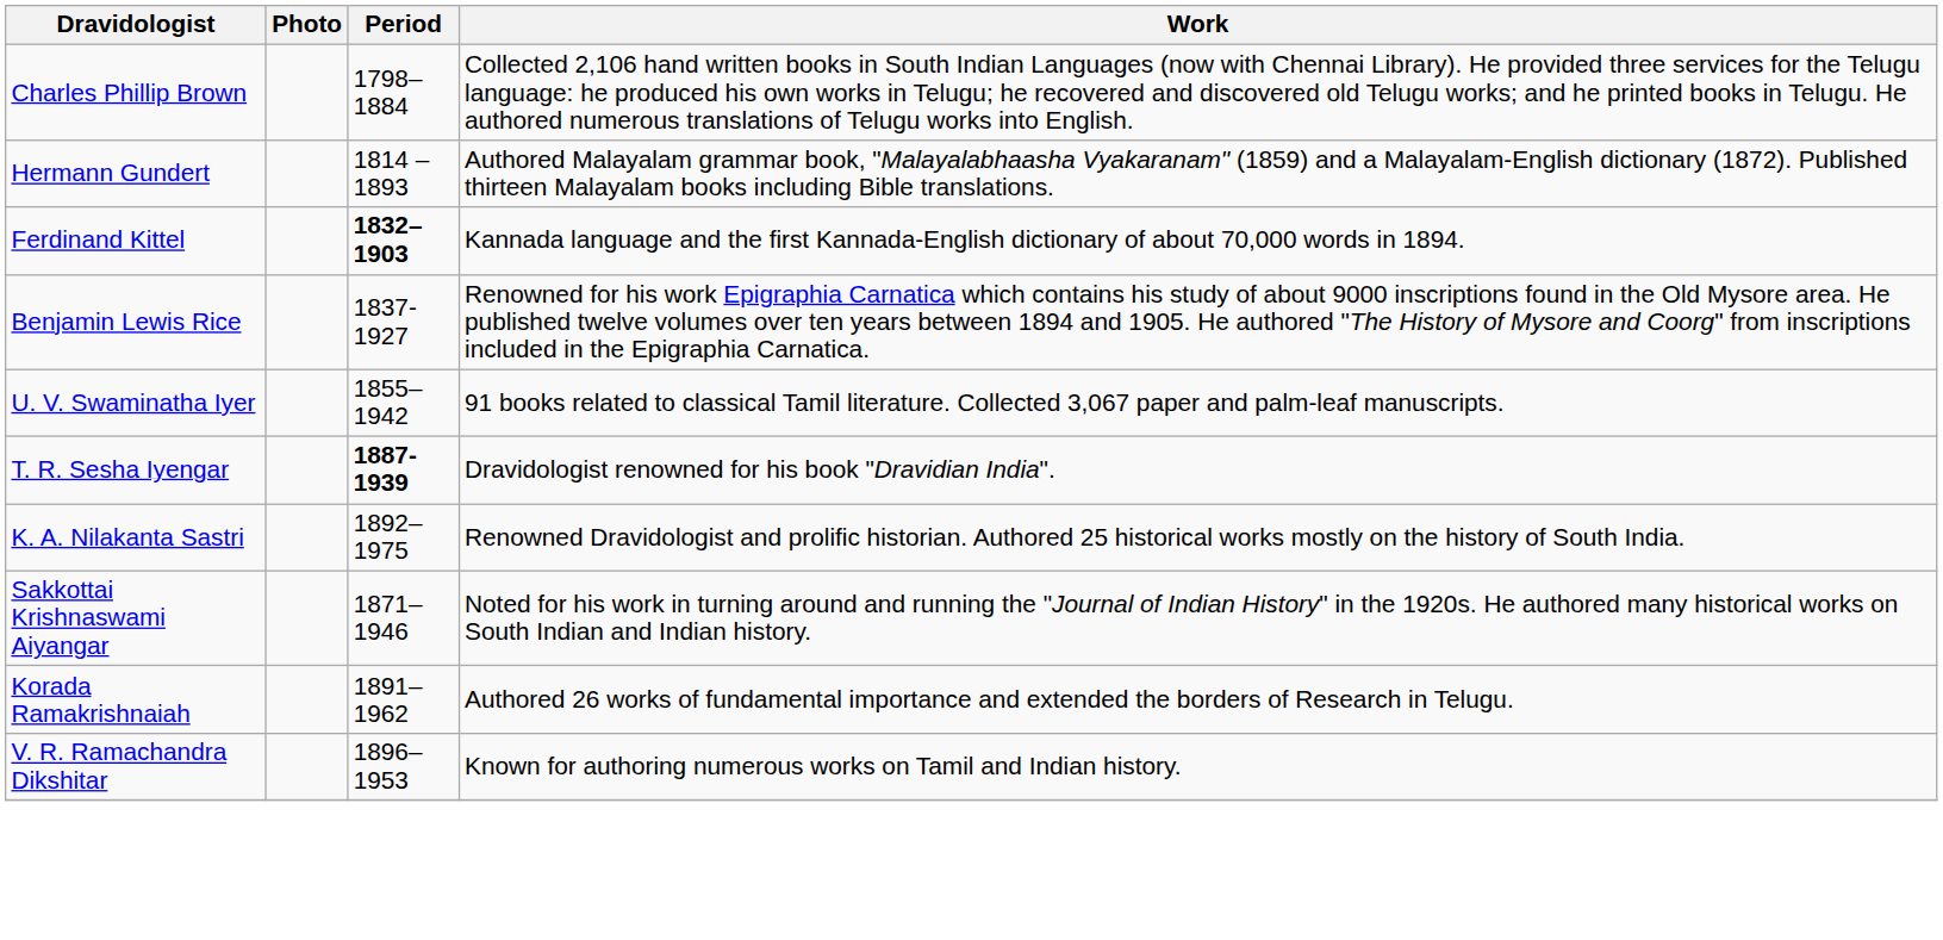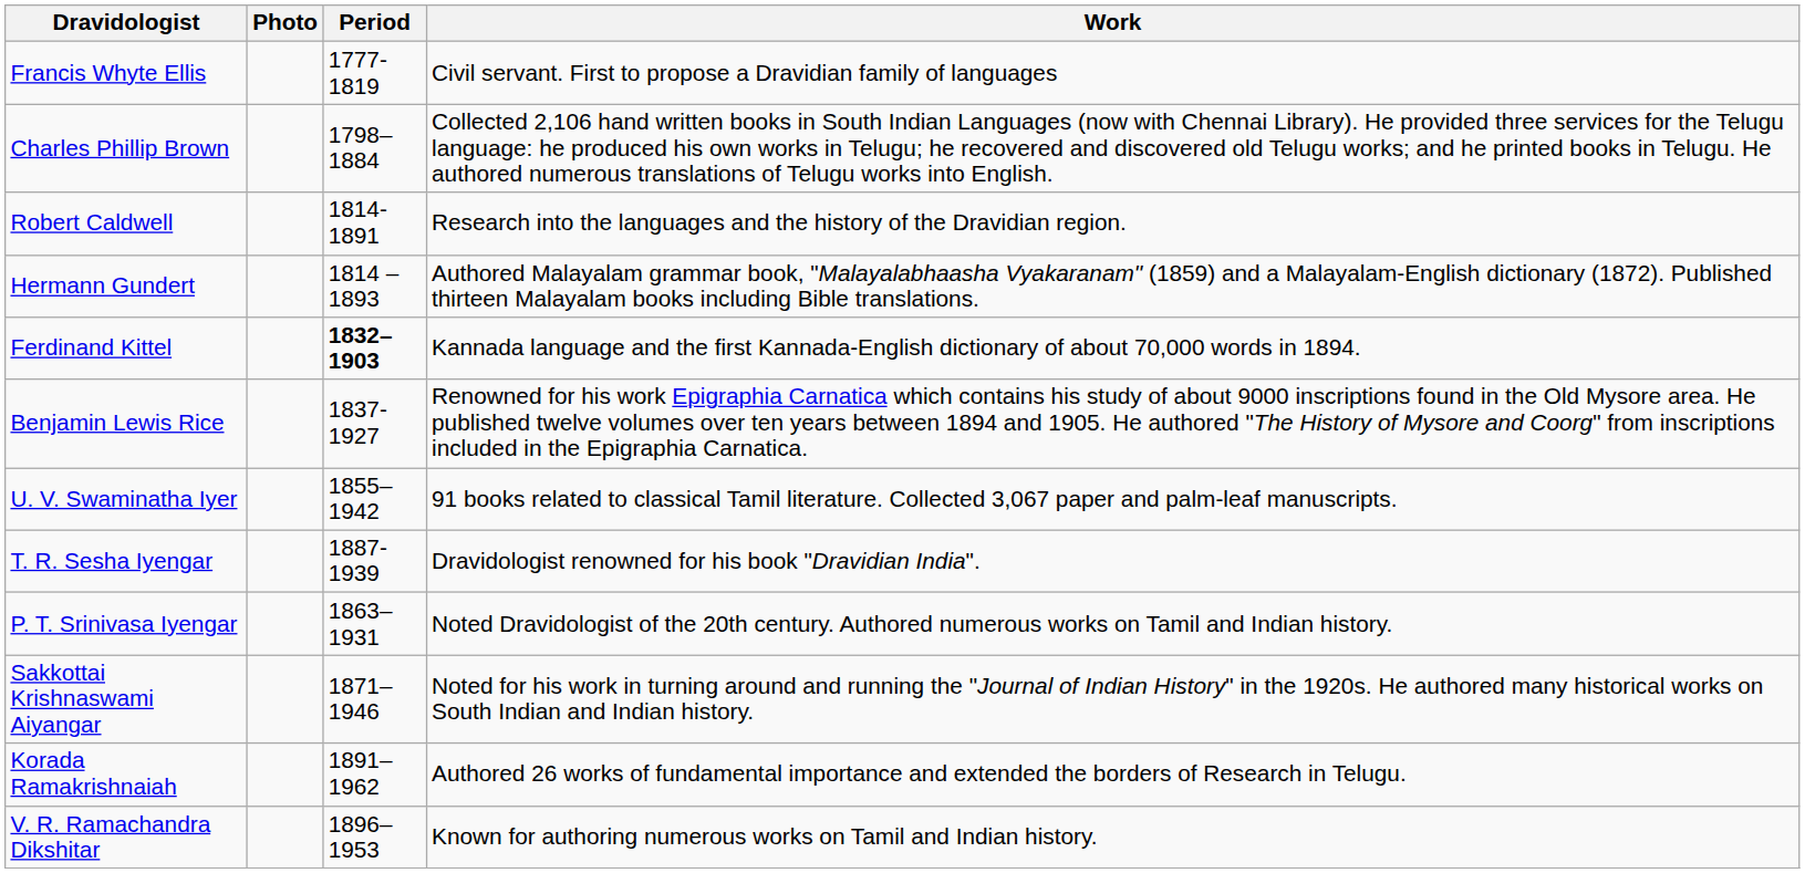+ row: Francis Whyte Ellis | 1777-1819 | Civil servant. First to propose a Dravidian family of languages
+ row: Robert Caldwell | 1814-1891 | Research into the languages and the history of the Dravidian region.
T. R. Sesha Iyengar | Period: bold -> normal
- row: K. A. Nilakanta Sastri | 1892–1975 | Renowned Dravidologist and prolific historian. Authored 25 historical works mostly on the history of South India.
+ row: P. T. Srinivasa Iyengar | 1863–1931 | Noted Dravidologist of the 20th century. Authored numerous works on Tamil and Indian history.
